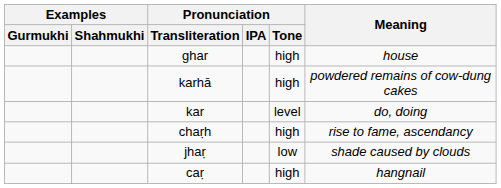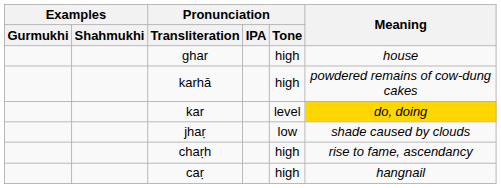kar | Meaning: no background -> gold background
rows swapped: jhaṛ <-> chaṛh
